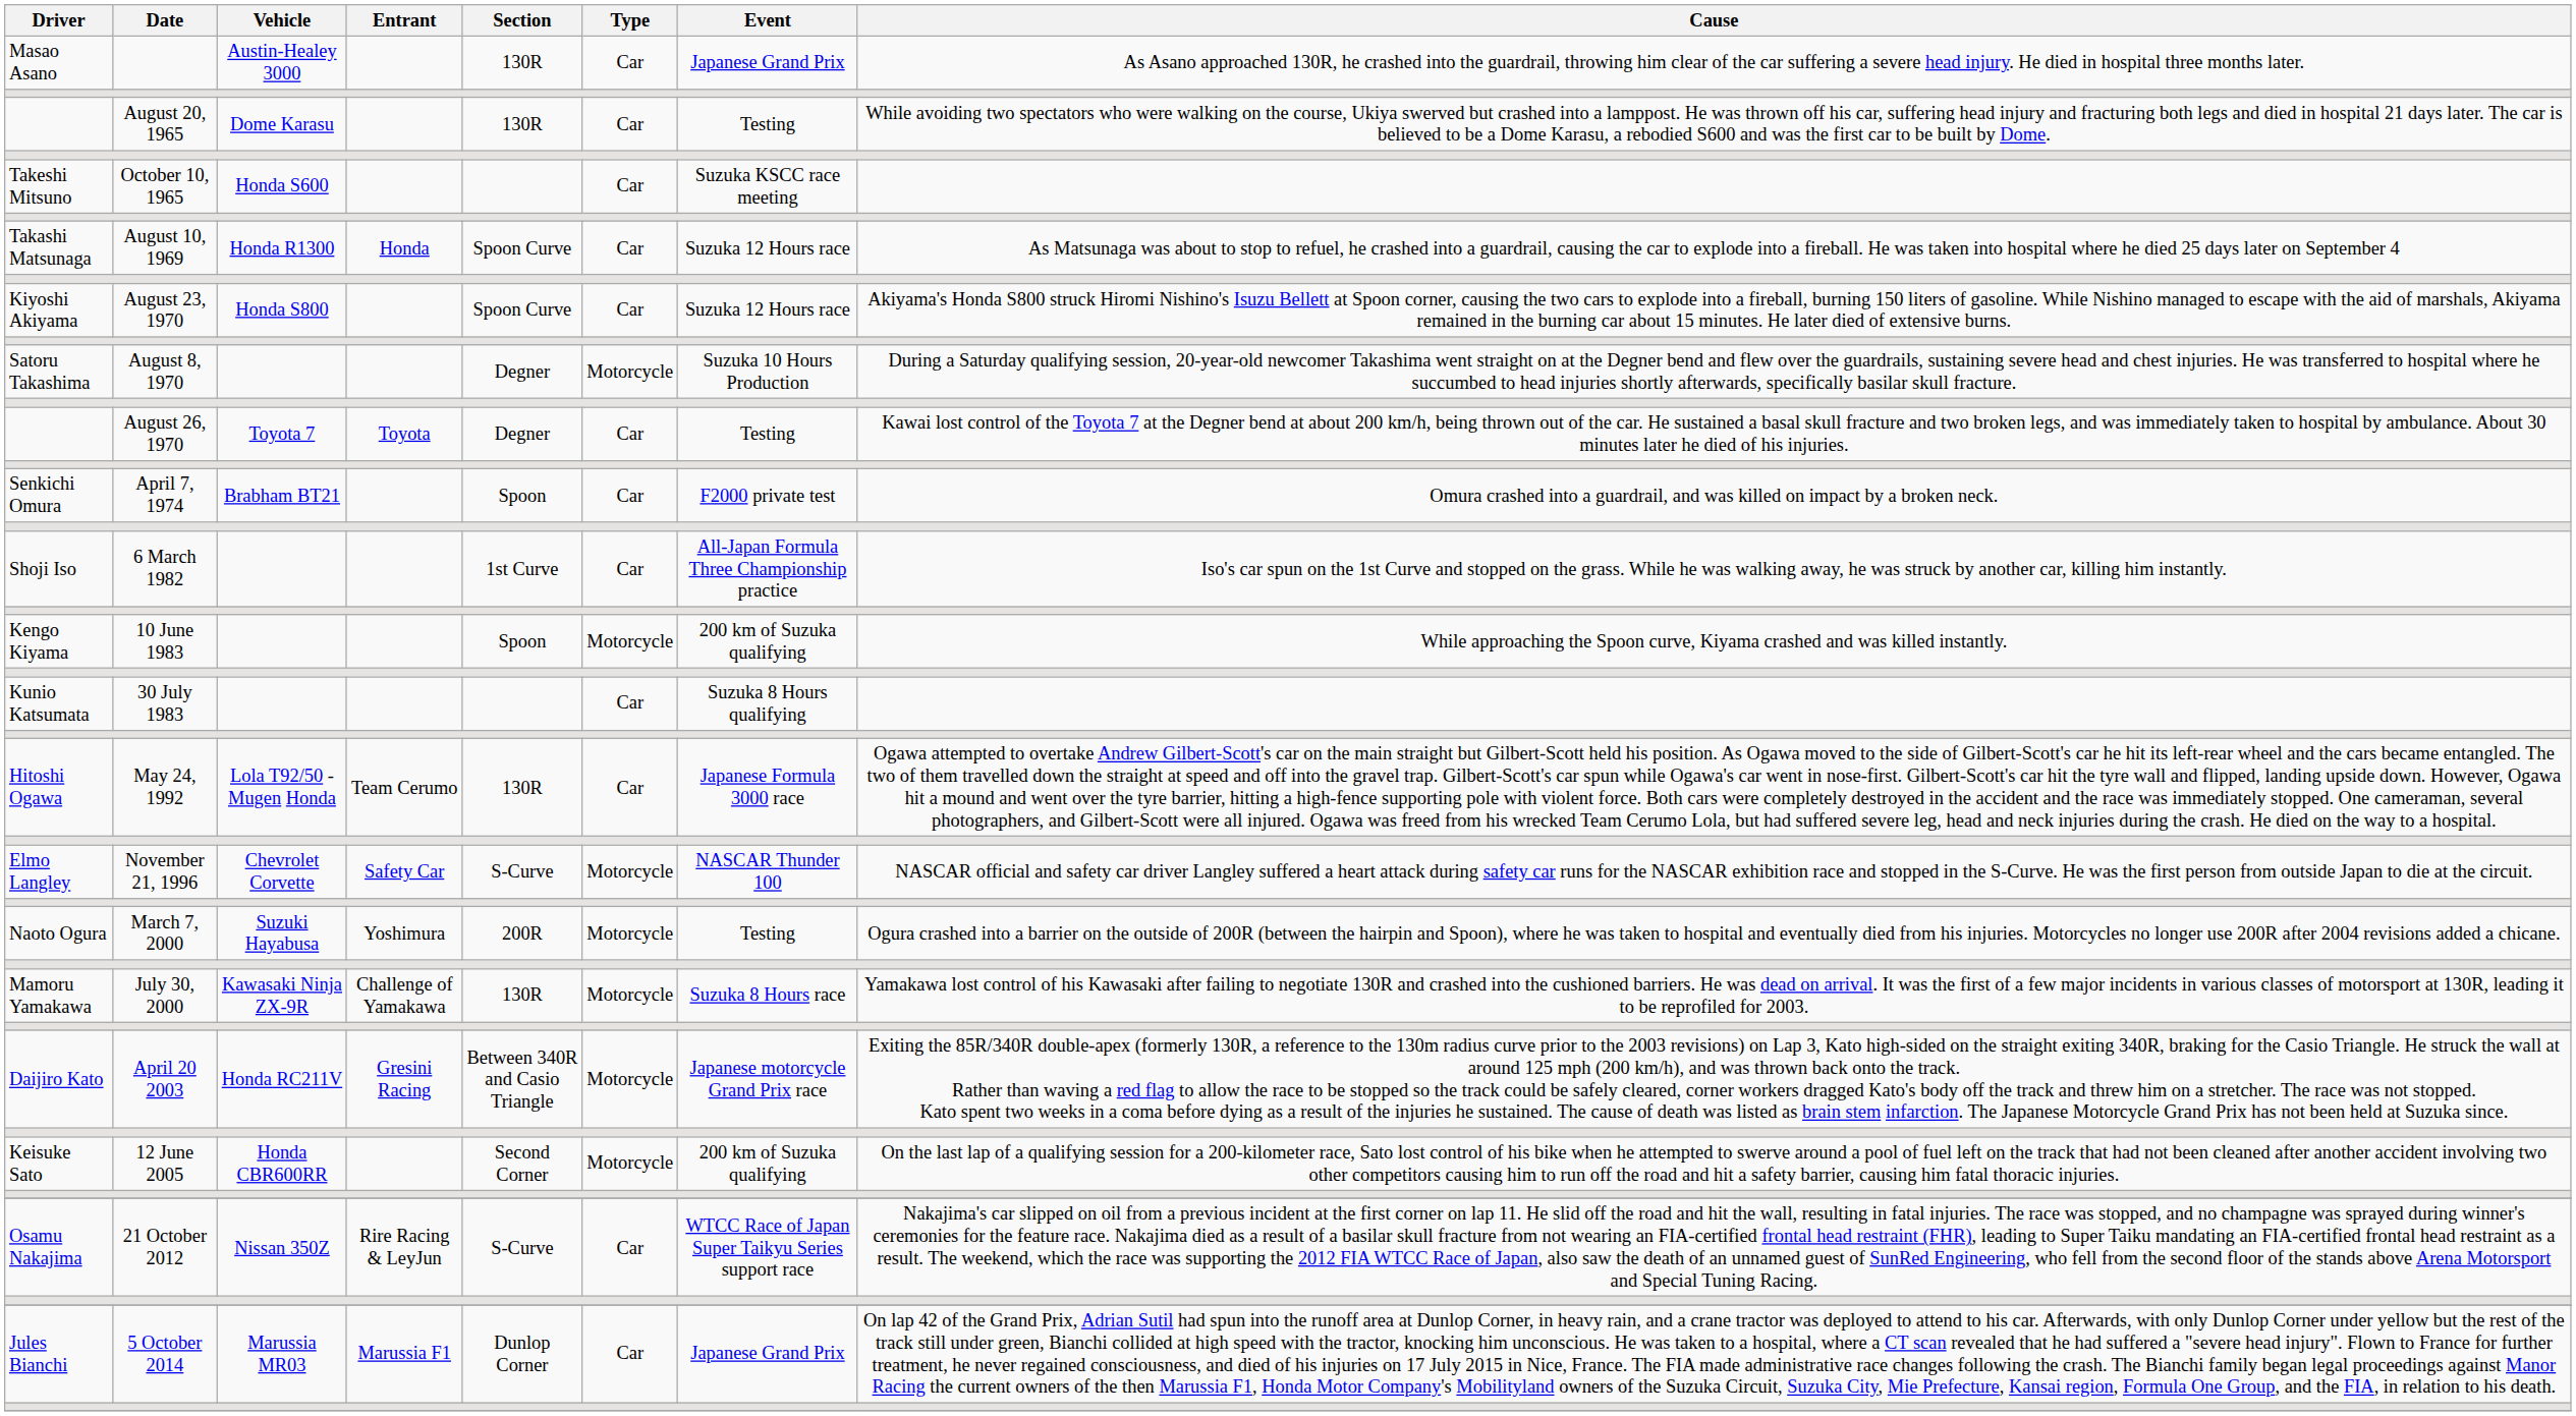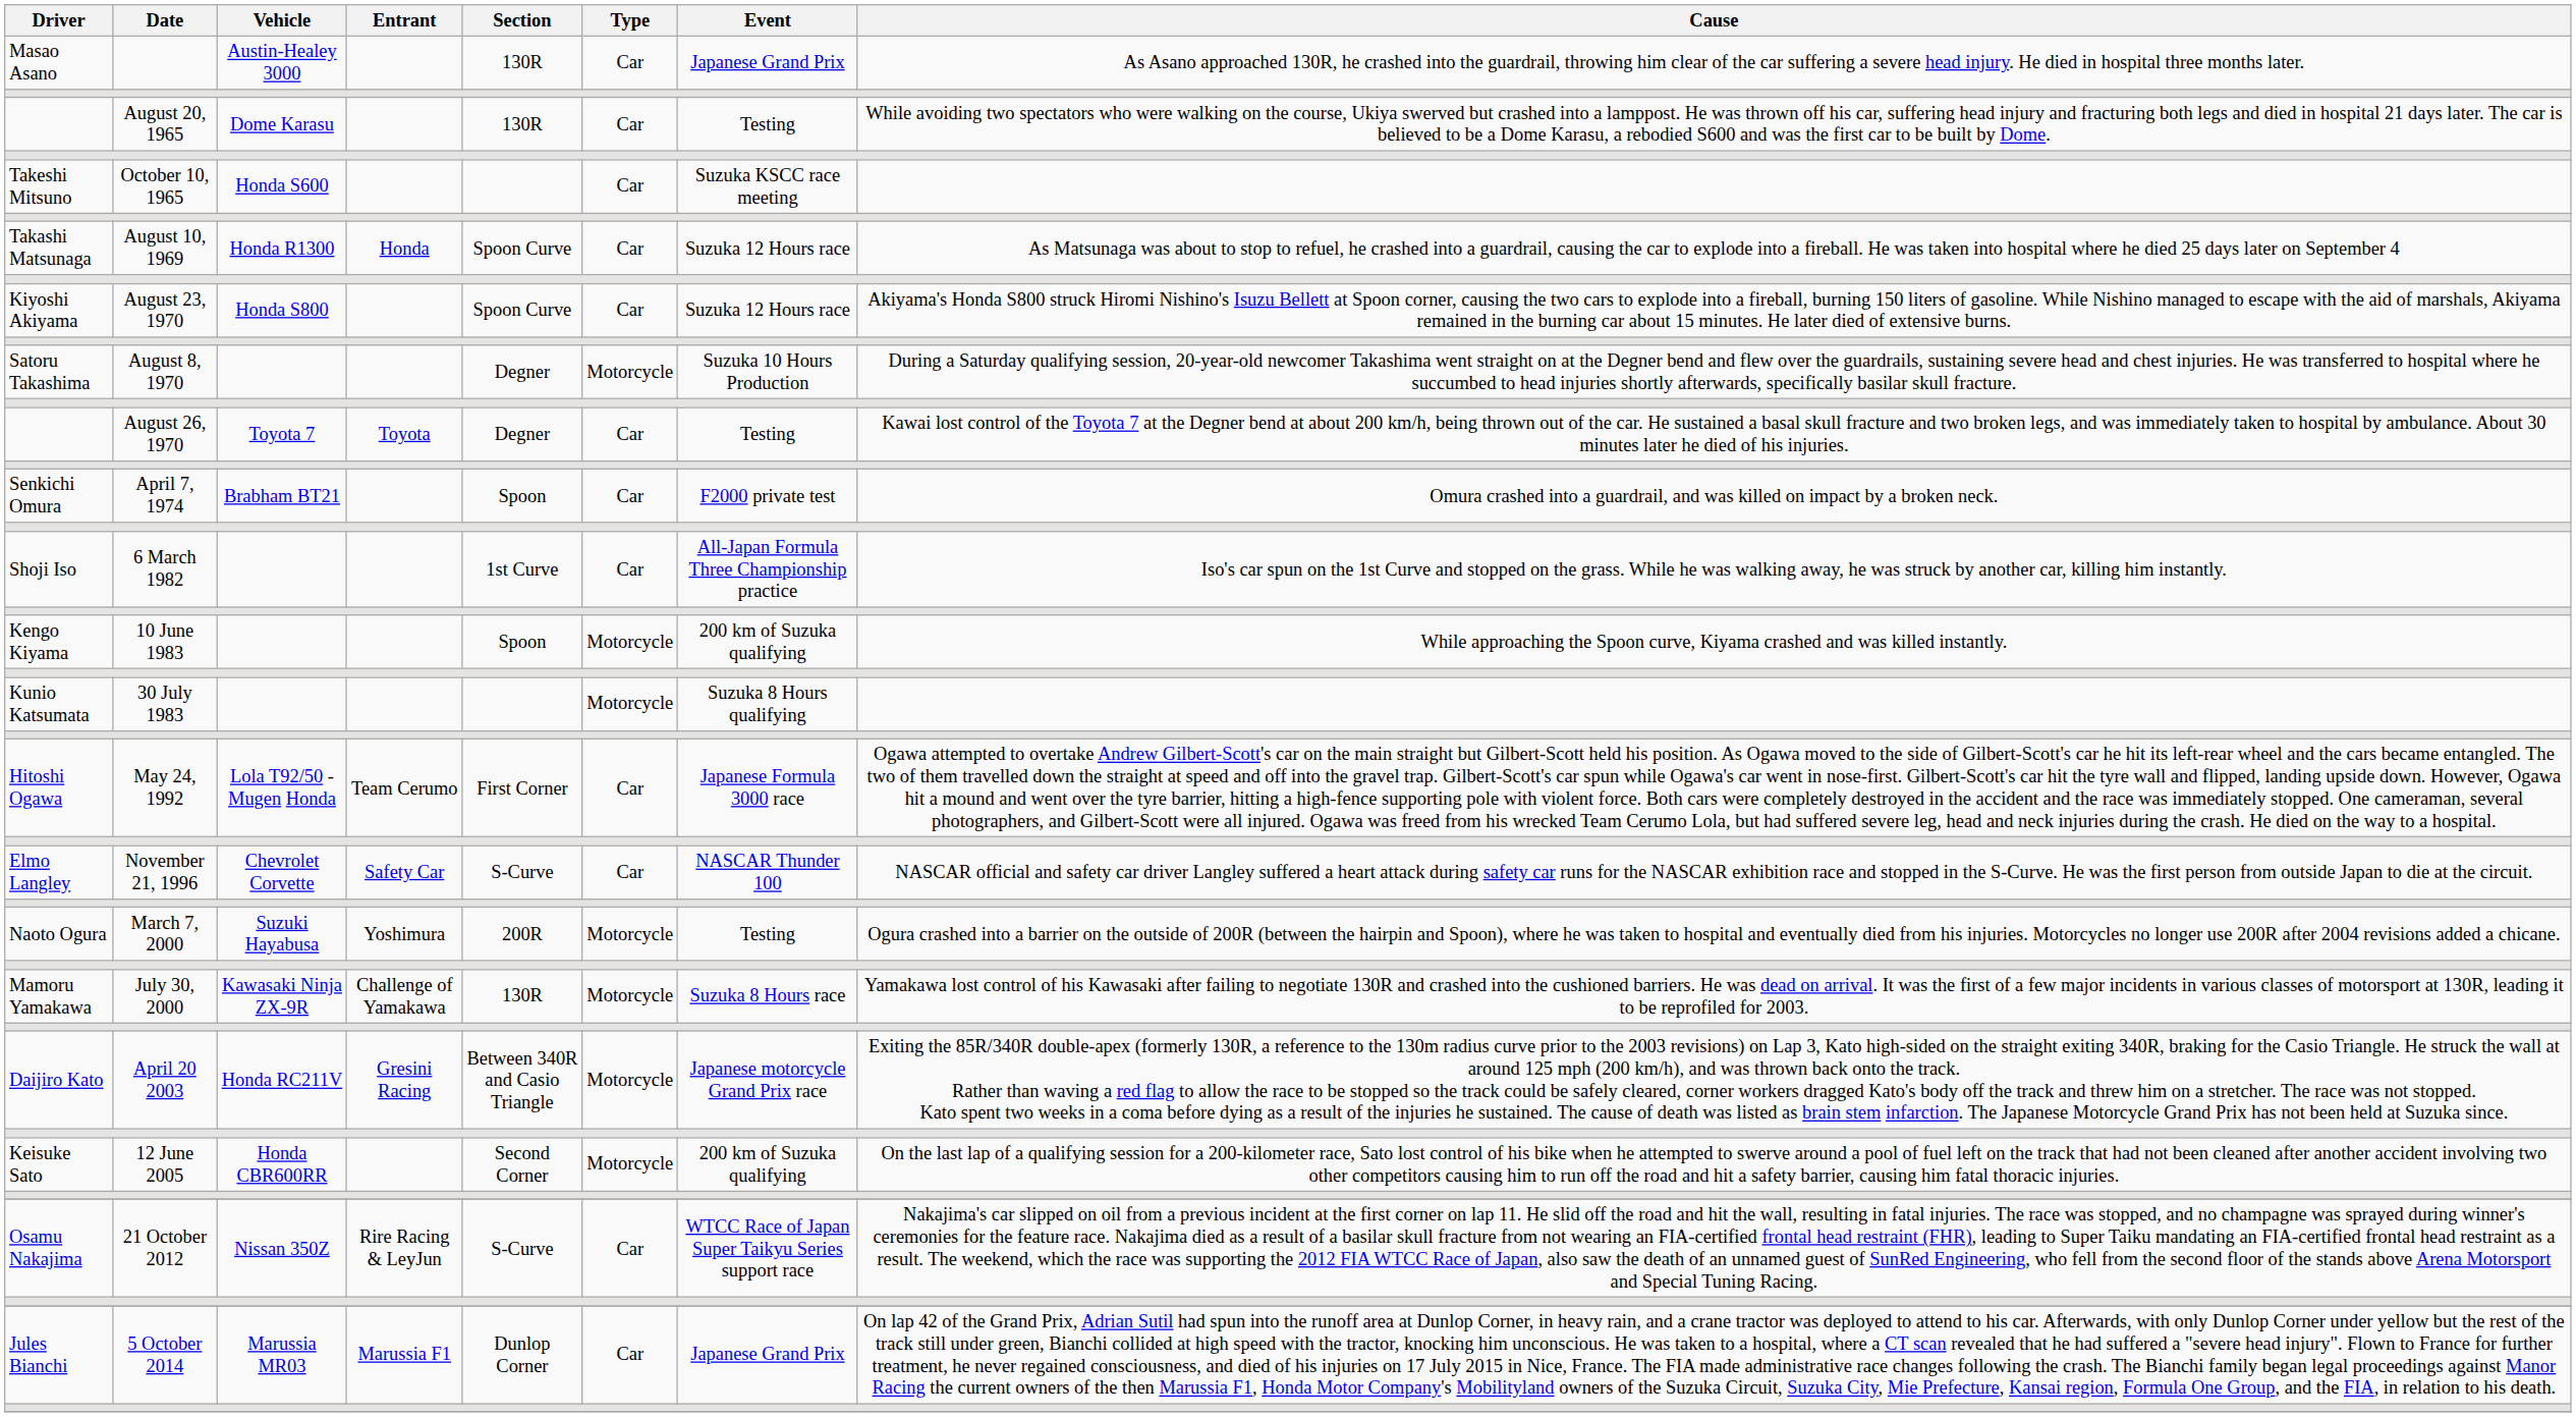30 July 1983 | Type: Car -> Motorcycle
May 24, 1992 | Section: 130R -> First Corner
November 21, 1996 | Type: Motorcycle -> Car
